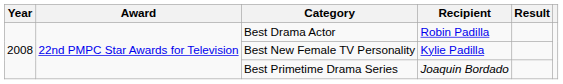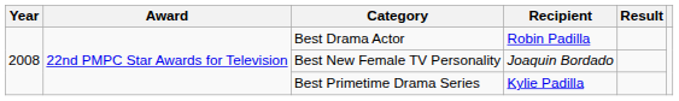Best New Female TV Personality | Recipient: Kylie Padilla -> Joaquin Bordado
Best Primetime Drama Series | Recipient: Joaquin Bordado -> Kylie Padilla
